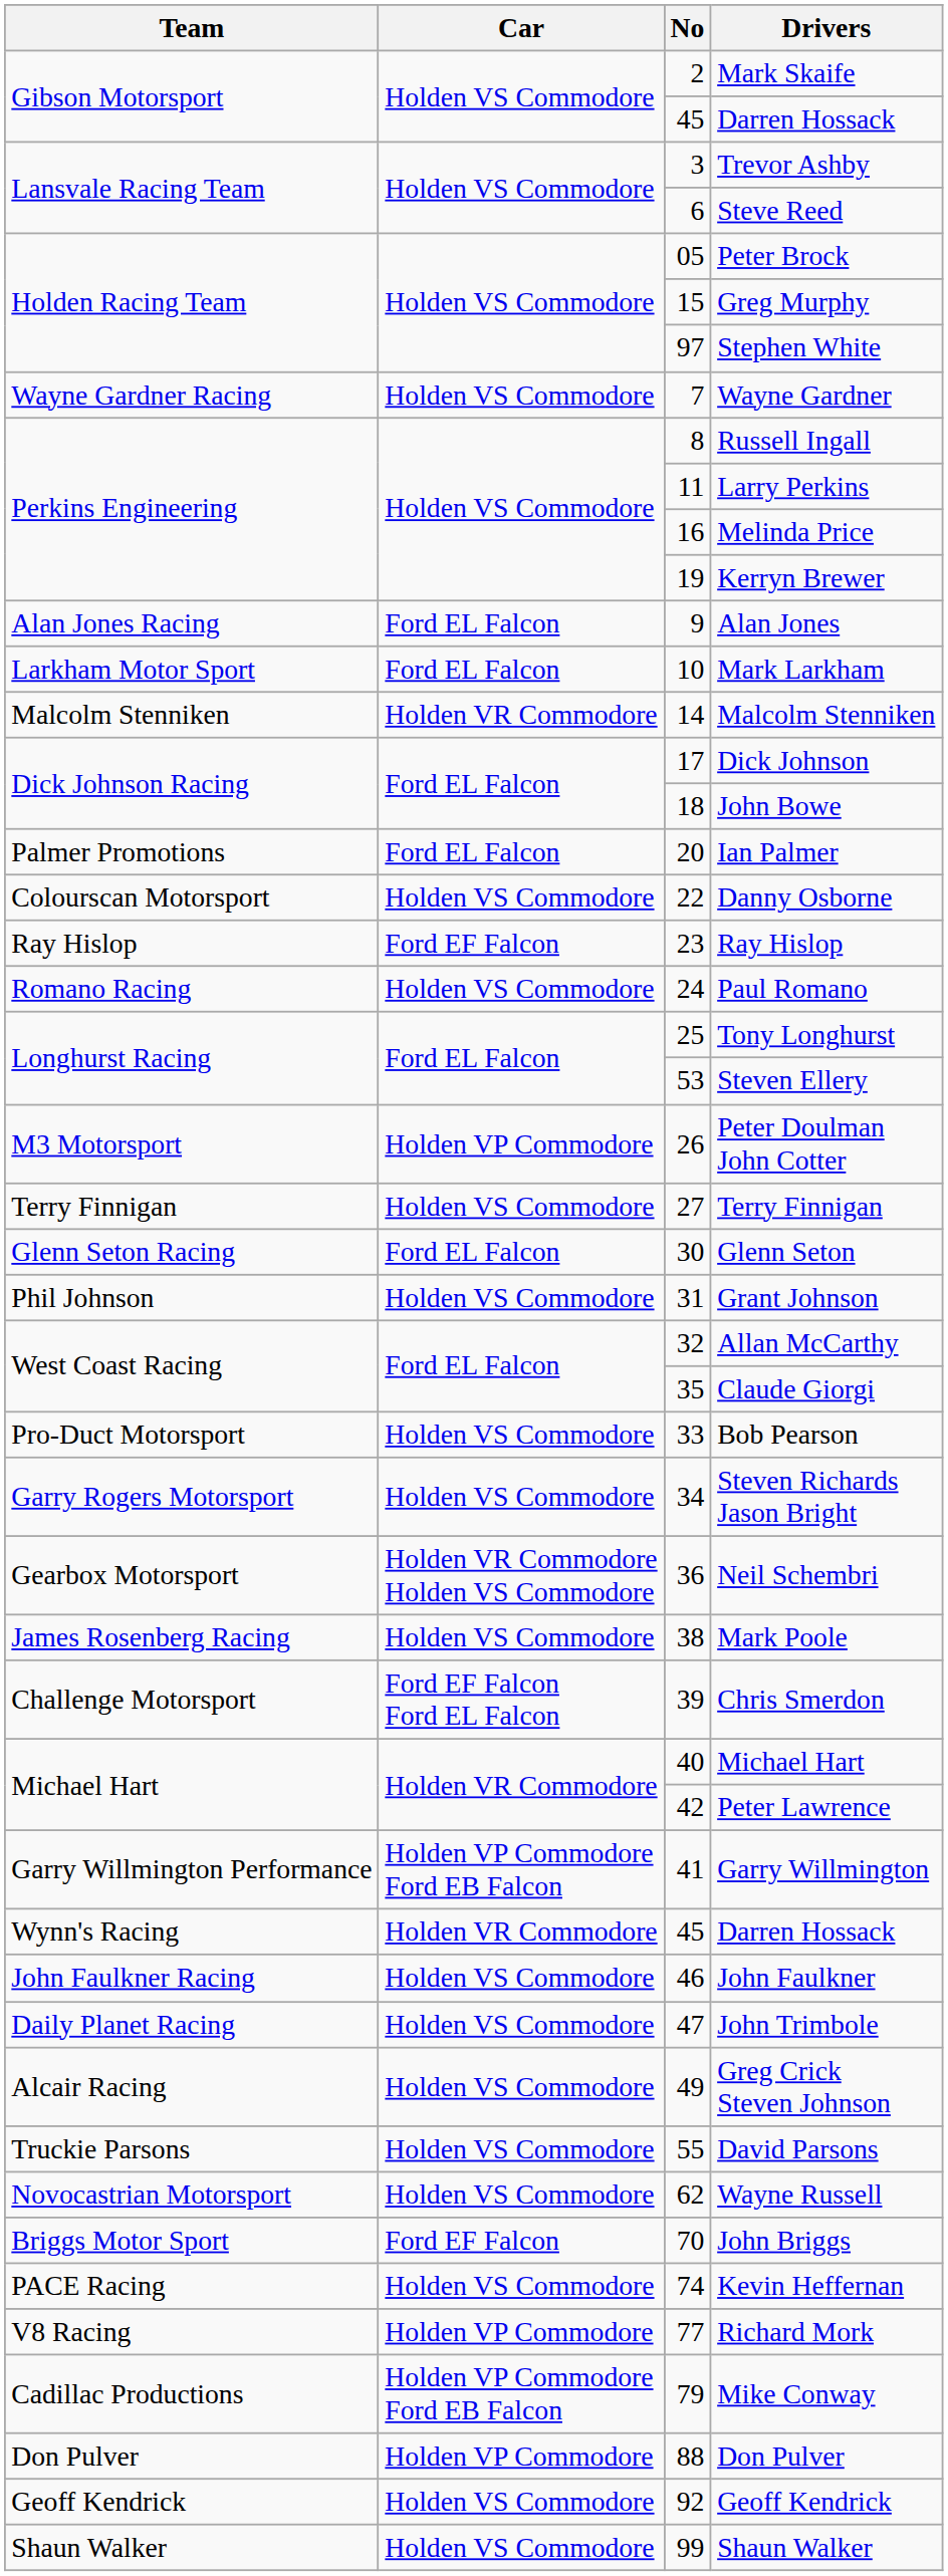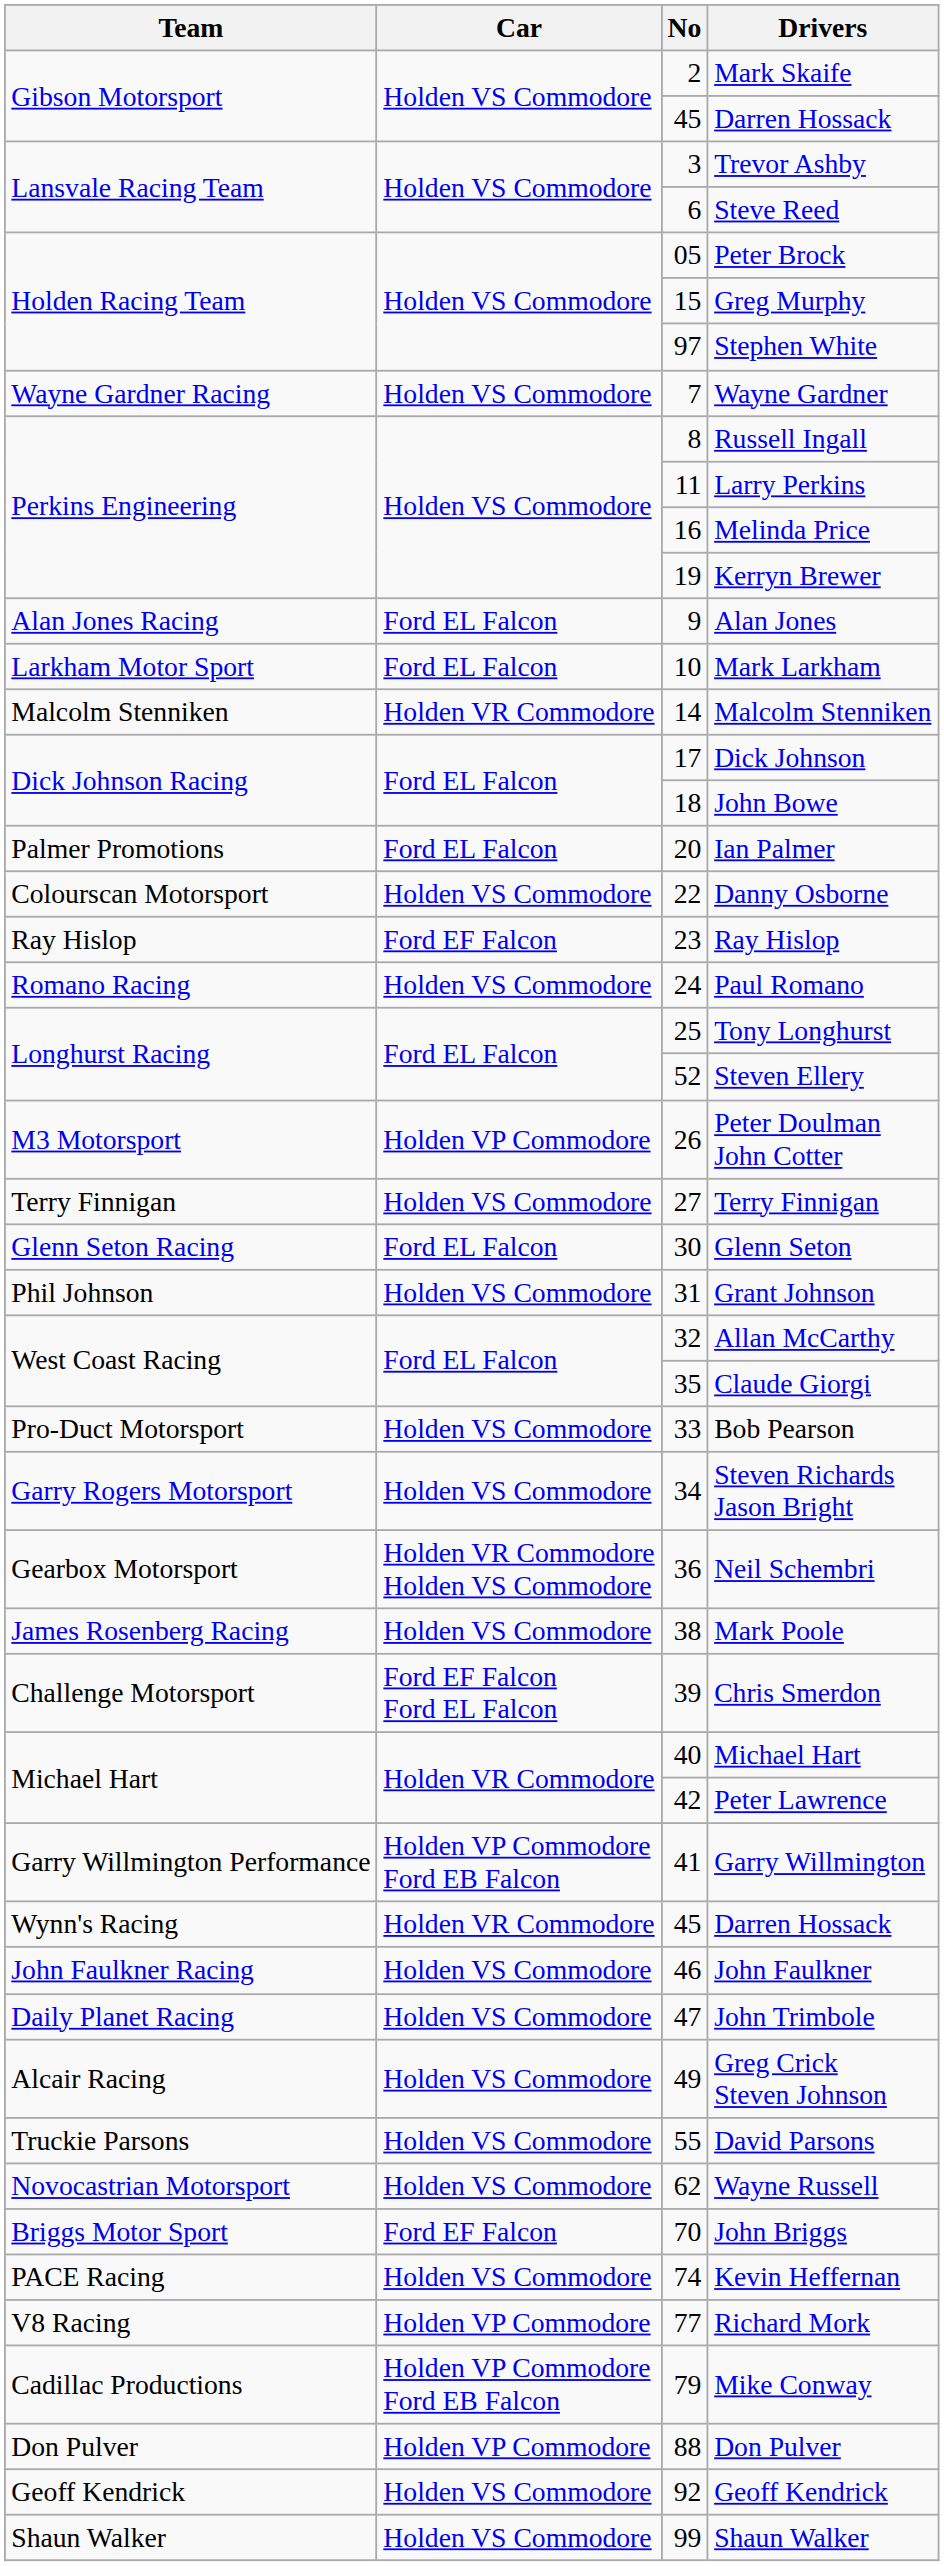Steven Ellery | No: 53 -> 52
